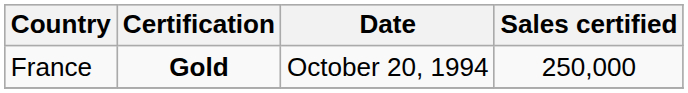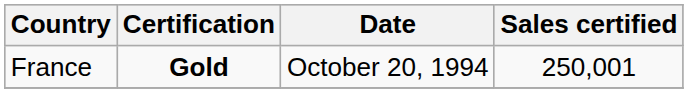France | Sales certified: 250,000 -> 250,001
